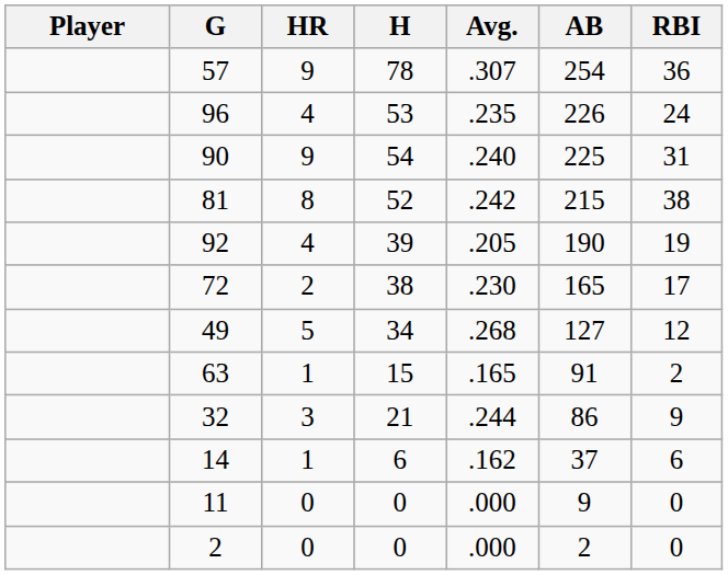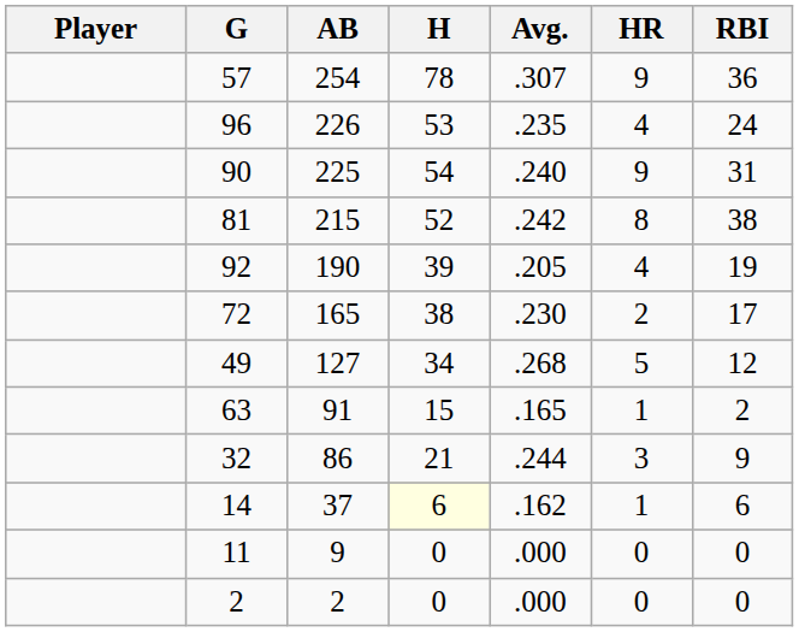columns swapped: AB <-> HR
14 | H: no background -> lightyellow background
